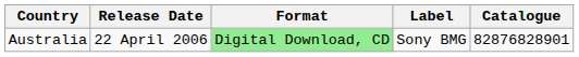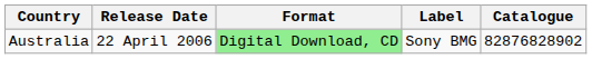Australia | Catalogue: 82876828901 -> 82876828902
